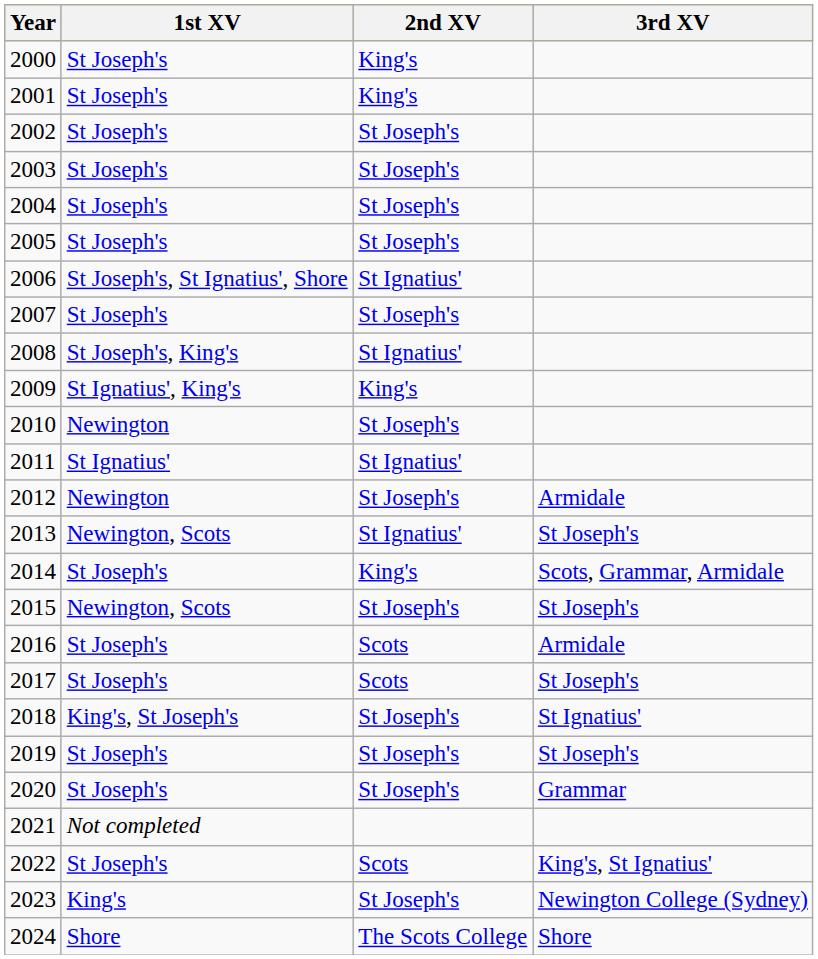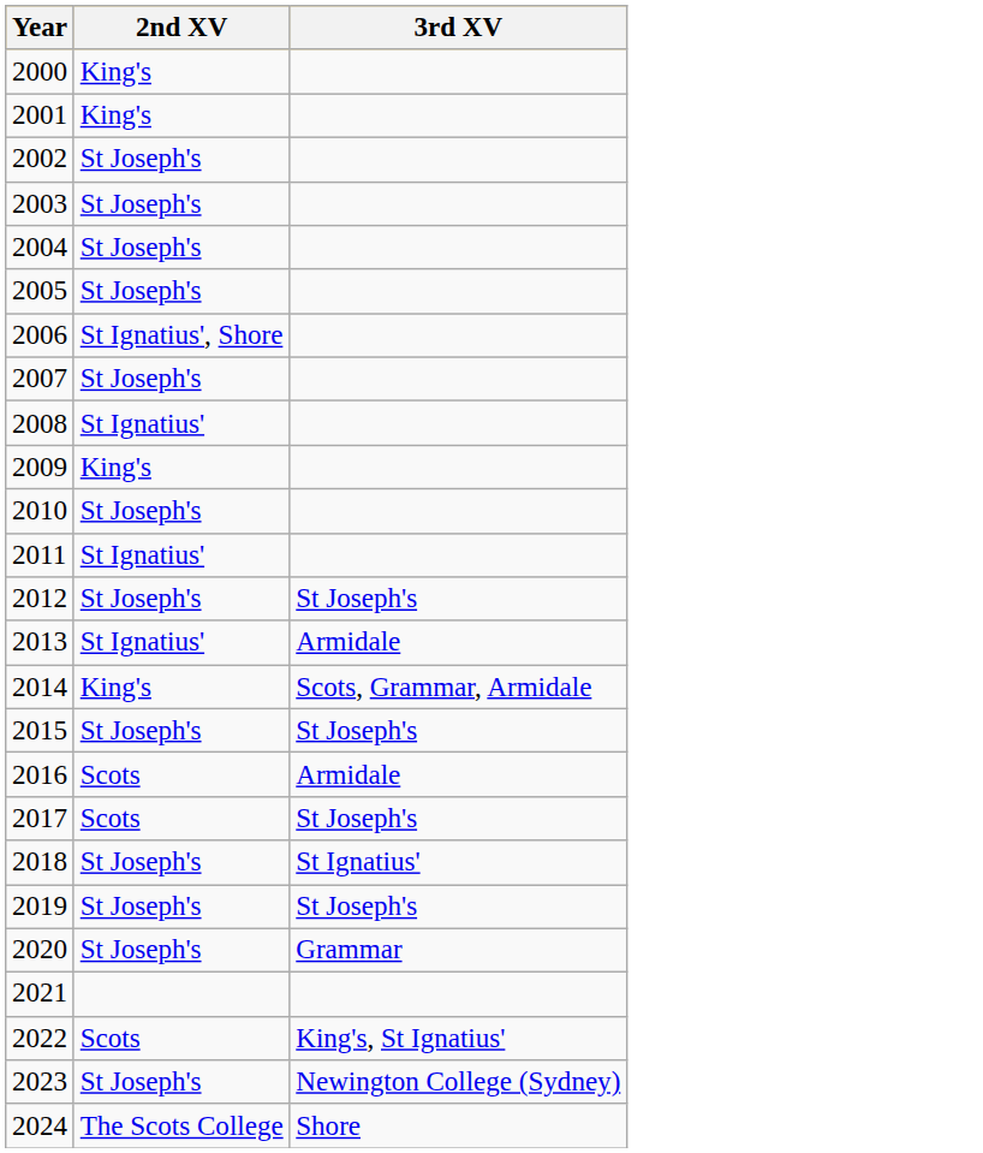- column: 1st XV | St Joseph's | St Joseph's | St Joseph's | St Joseph's | St Joseph's | St Joseph's | St Joseph's, St Ignatius', Shore | St Joseph's | St Joseph's, King's | St Ignatius', King's | Newington | St Ignatius' | Newington | Newington, Scots | St Joseph's | Newington, Scots | St Joseph's | St Joseph's | King's, St Joseph's | St Joseph's | St Joseph's | Not completed | St Joseph's | King's | Shore
2006 | 2nd XV: St Ignatius' -> St Ignatius', Shore
2012 | 3rd XV: Armidale -> St Joseph's
2013 | 3rd XV: St Joseph's -> Armidale
